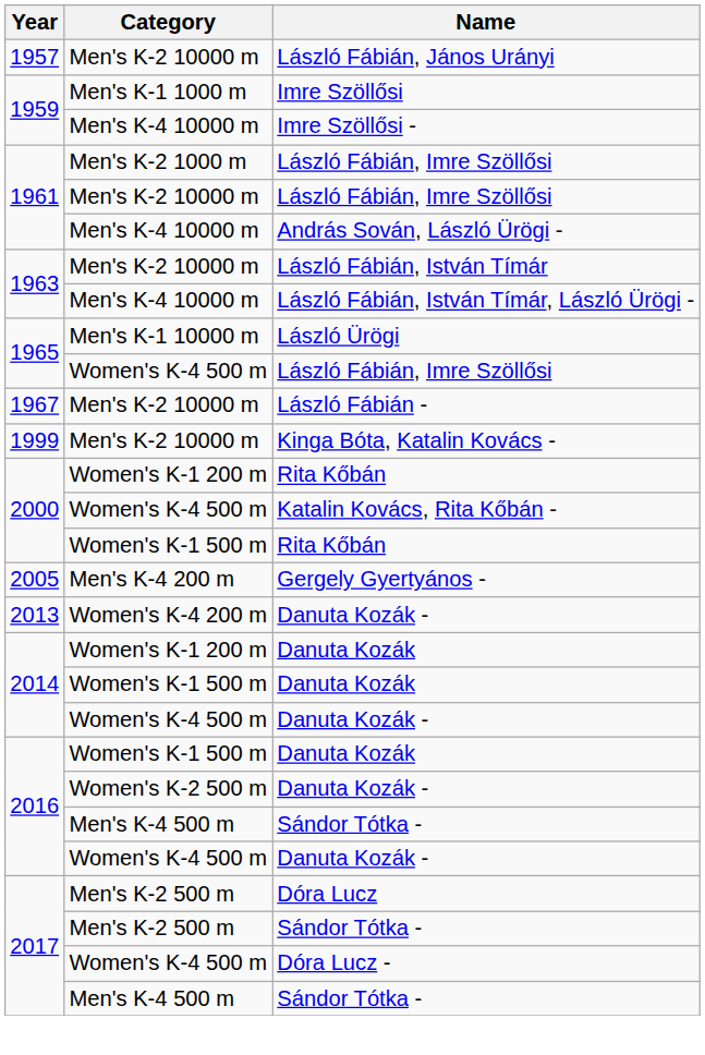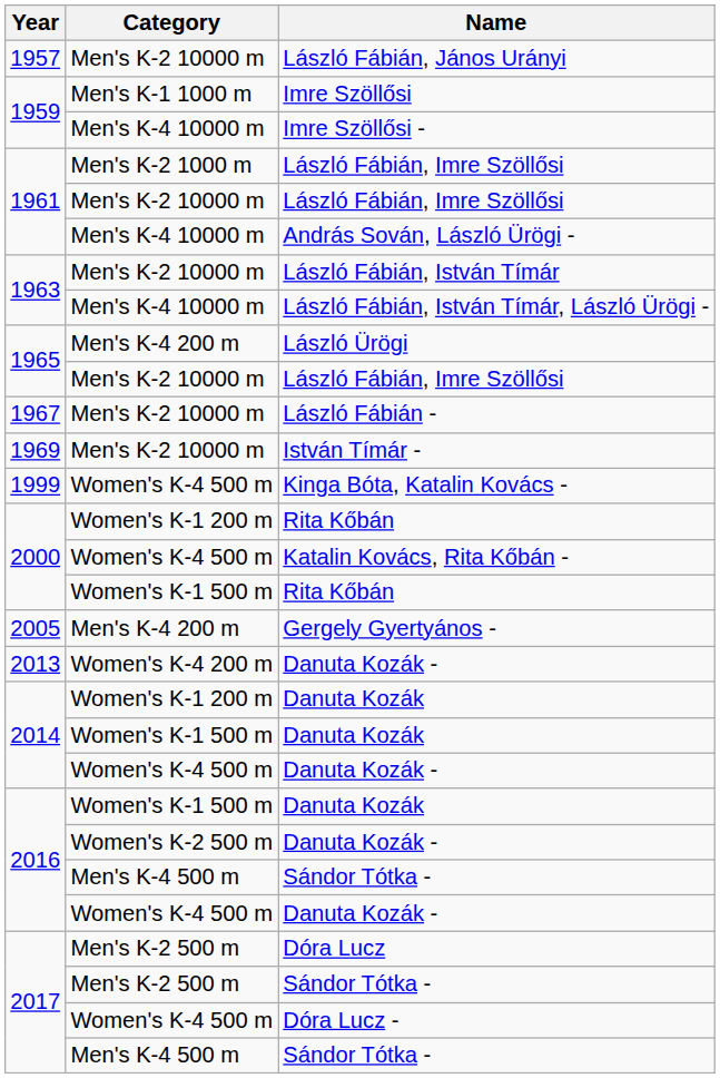László Ürögi | Category: Men's K-1 10000 m -> Men's K-4 200 m
1965 / László Fábián, Imre Szöllősi | Category: Women's K-4 500 m -> Men's K-2 10000 m
+ row: 1969 | Men's K-2 10000 m | István Tímár -
Kinga Bóta, Katalin Kovács - | Category: Men's K-2 10000 m -> Women's K-4 500 m
